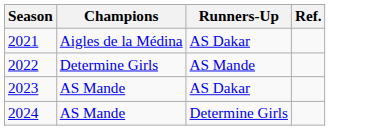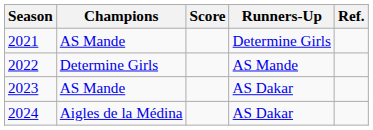+ column: Score
2021 | Champions: Aigles de la Médina -> AS Mande
2021 | Runners-Up: AS Dakar -> Determine Girls
2024 | Champions: AS Mande -> Aigles de la Médina
2024 | Runners-Up: Determine Girls -> AS Dakar
